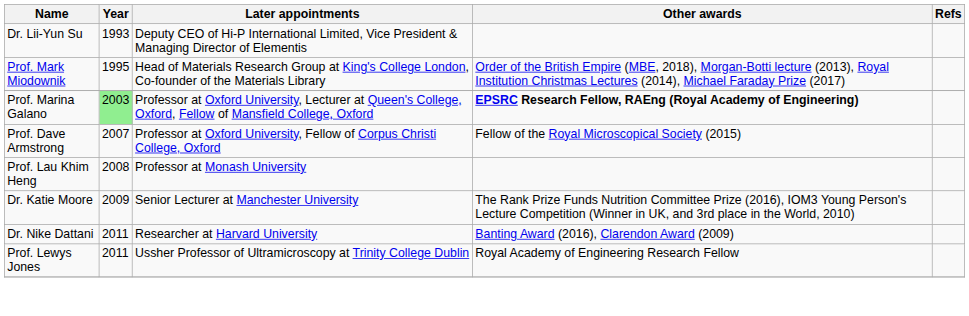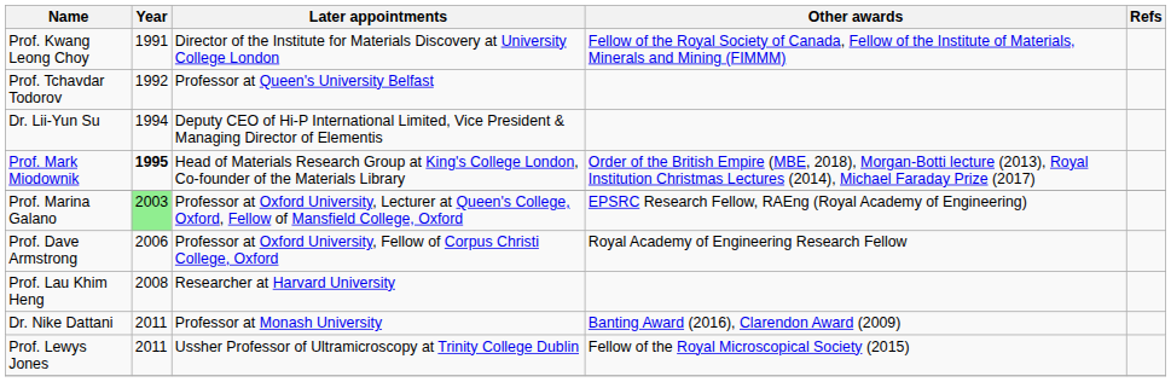+ row: Prof. Kwang Leong Choy | 1991 | Director of the Institute for Materials Discovery at University College London | Fellow of the Royal Society of Canada, Fellow of the Institute of Materials, Minerals and Mining (FIMMM)
+ row: Prof. Tchavdar Todorov | 1992 | Professor at Queen's University Belfast
Dr. Lii-Yun Su | Year: 1993 -> 1994
Prof. Mark Miodownik | Year: normal -> bold
Prof. Marina Galano | Other awards: bold -> normal
Prof. Dave Armstrong | Year: 2007 -> 2006
Prof. Dave Armstrong | Other awards: Fellow of the Royal Microscopical Society (2015) -> Royal Academy of Engineering Research Fellow
Prof. Lau Khim Heng | Later appointments: Professor at Monash University -> Researcher at Harvard University
- row: Dr. Katie Moore | 2009 | Senior Lecturer at Manchester University | The Rank Prize Funds Nutrition Committee Prize (2016), IOM3 Young Person's Lecture Competition (Winner in UK, and 3rd place in the World, 2010)
Dr. Nike Dattani | Later appointments: Researcher at Harvard University -> Professor at Monash University
Prof. Lewys Jones | Other awards: Royal Academy of Engineering Research Fellow -> Fellow of the Royal Microscopical Society (2015)
